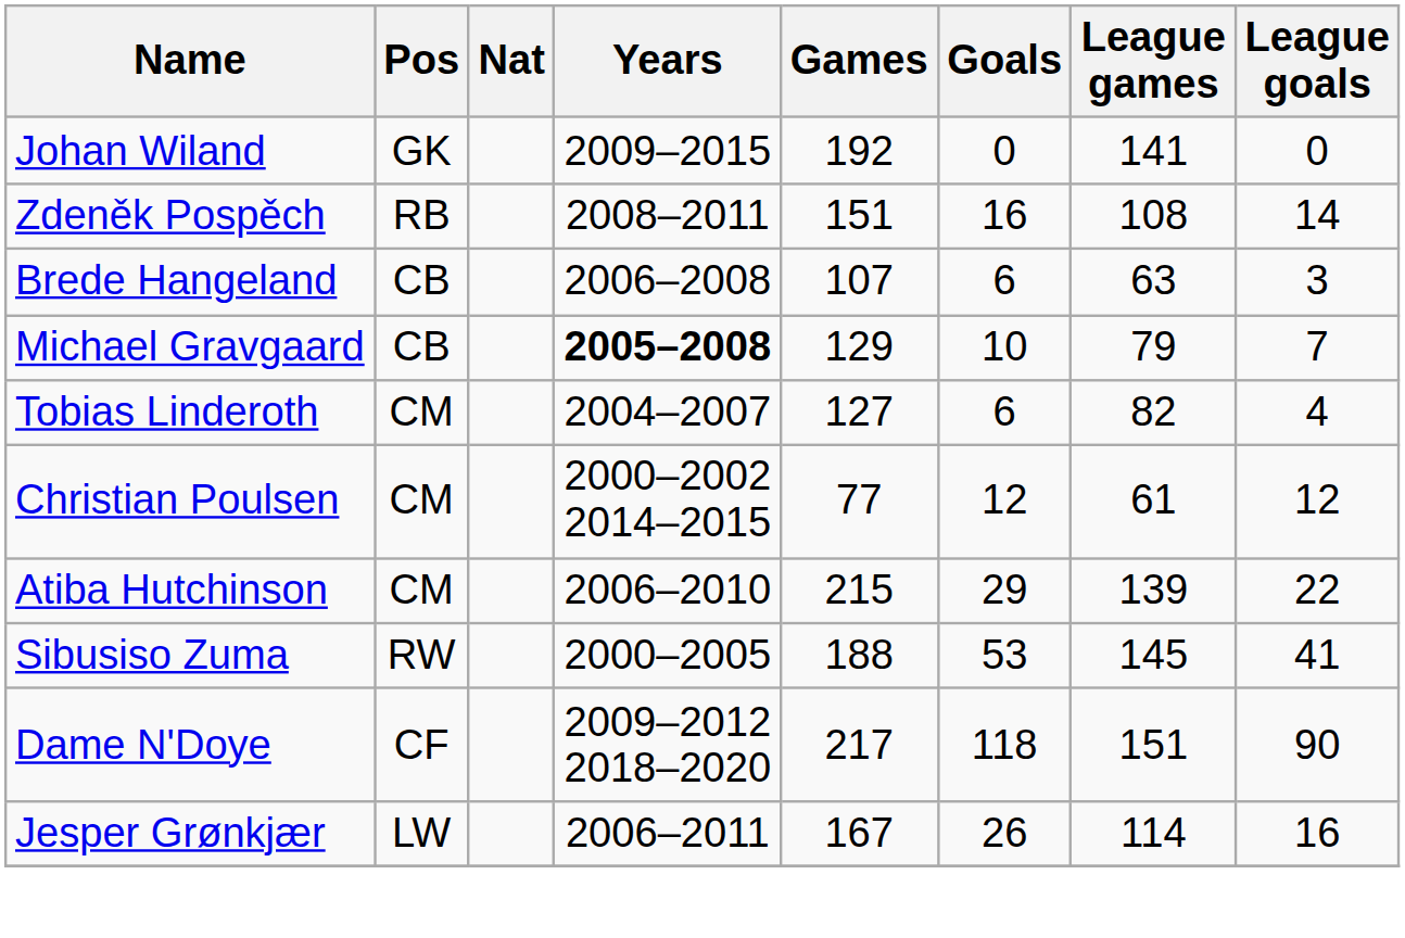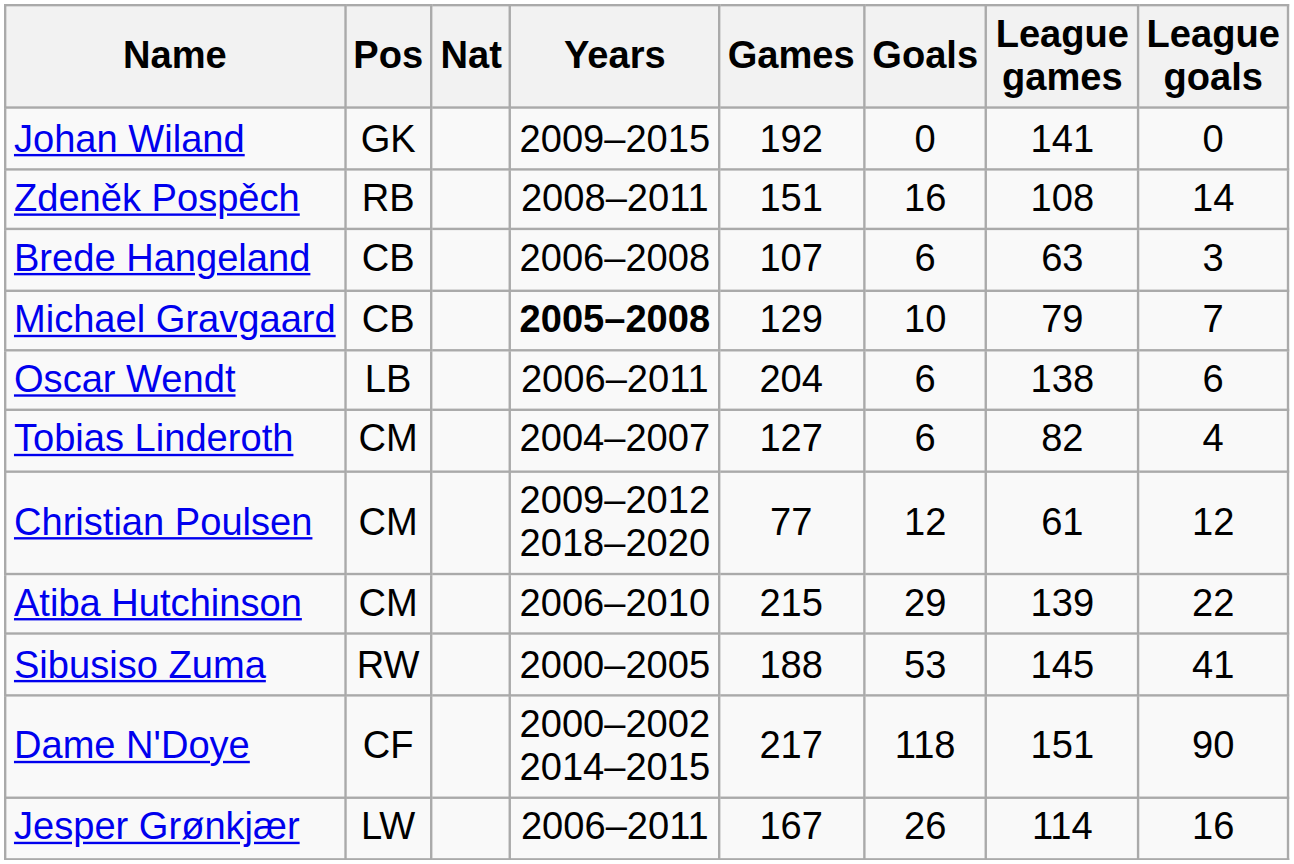+ row: Oscar Wendt | LB | 2006–2011 | 204 | 6 | 138 | 6
Christian Poulsen | Years: 2000–2002 2014–2015 -> 2009–2012 2018–2020
Dame N'Doye | Years: 2009–2012 2018–2020 -> 2000–2002 2014–2015
